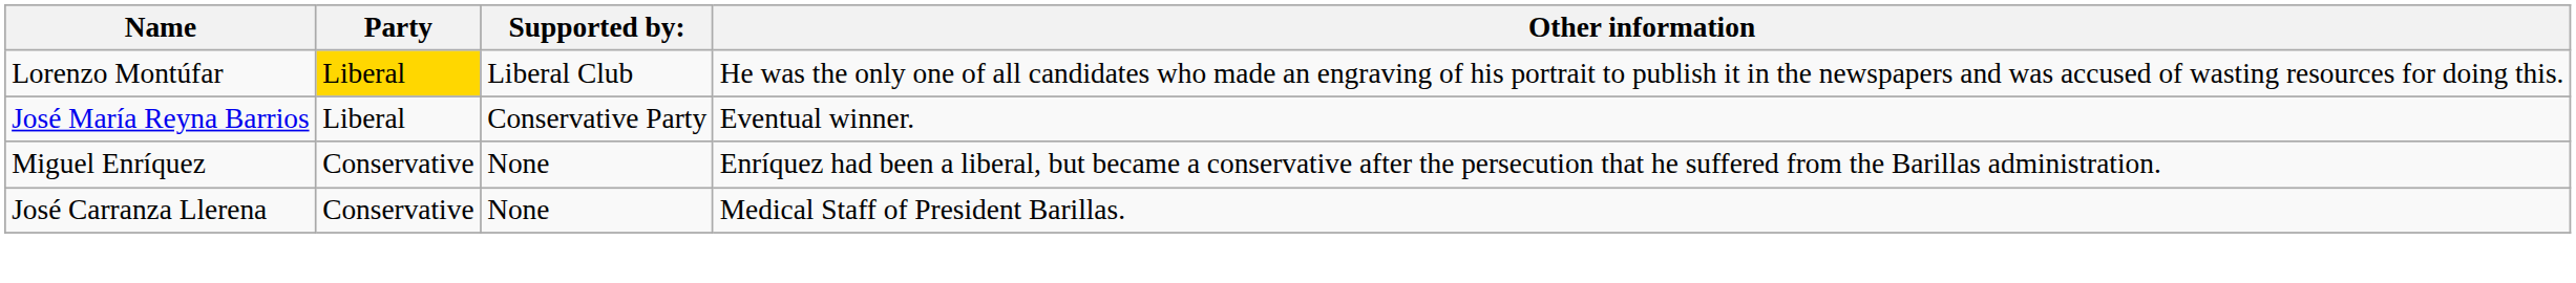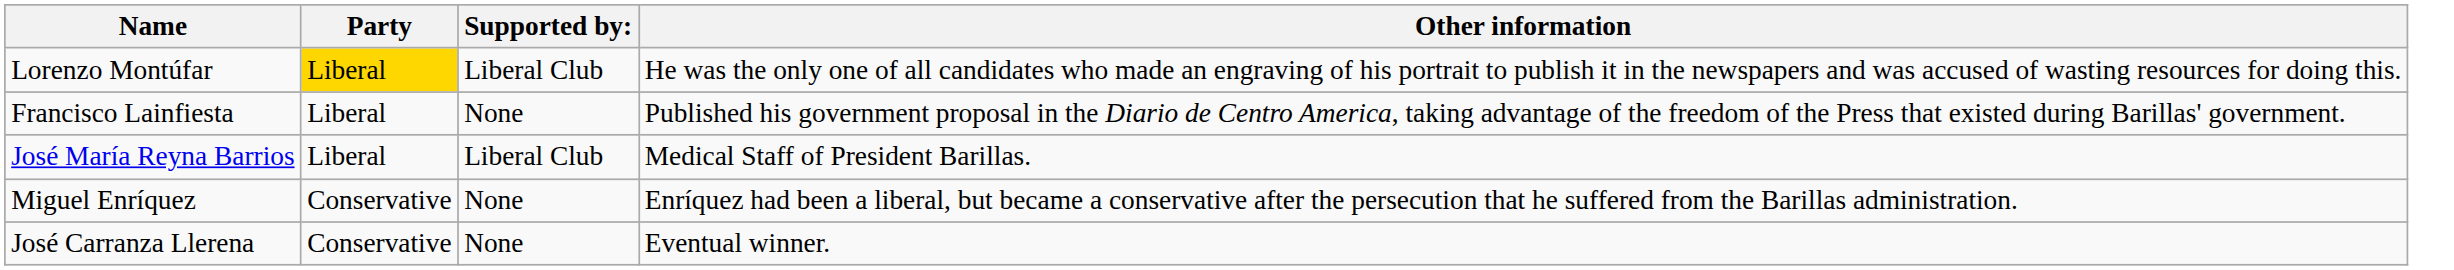+ row: Francisco Lainfiesta | Liberal | None | Published his government proposal in the Diario de Centro America, taking advantage of the freedom of the Press that existed during Barillas' government.
José María Reyna Barrios | Supported by:: Conservative Party -> Liberal Club
José María Reyna Barrios | Other information: Eventual winner. -> Medical Staff of President Barillas.
José Carranza Llerena | Other information: Medical Staff of President Barillas. -> Eventual winner.
